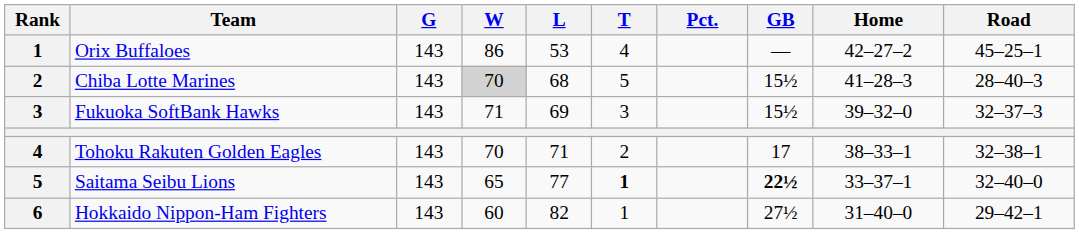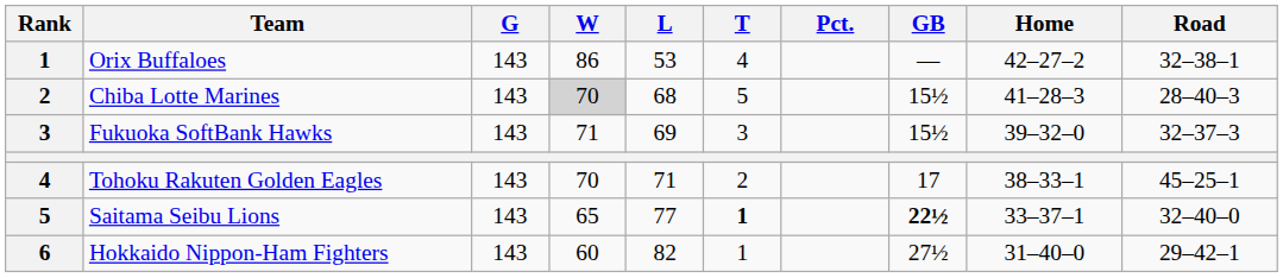Orix Buffaloes | Road: 45–25–1 -> 32–38–1
Tohoku Rakuten Golden Eagles | Road: 32–38–1 -> 45–25–1
